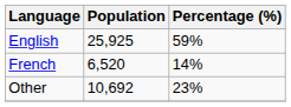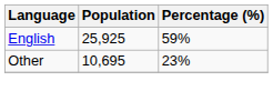- row: French | 6,520 | 14%
Other | Population: 10,692 -> 10,695
